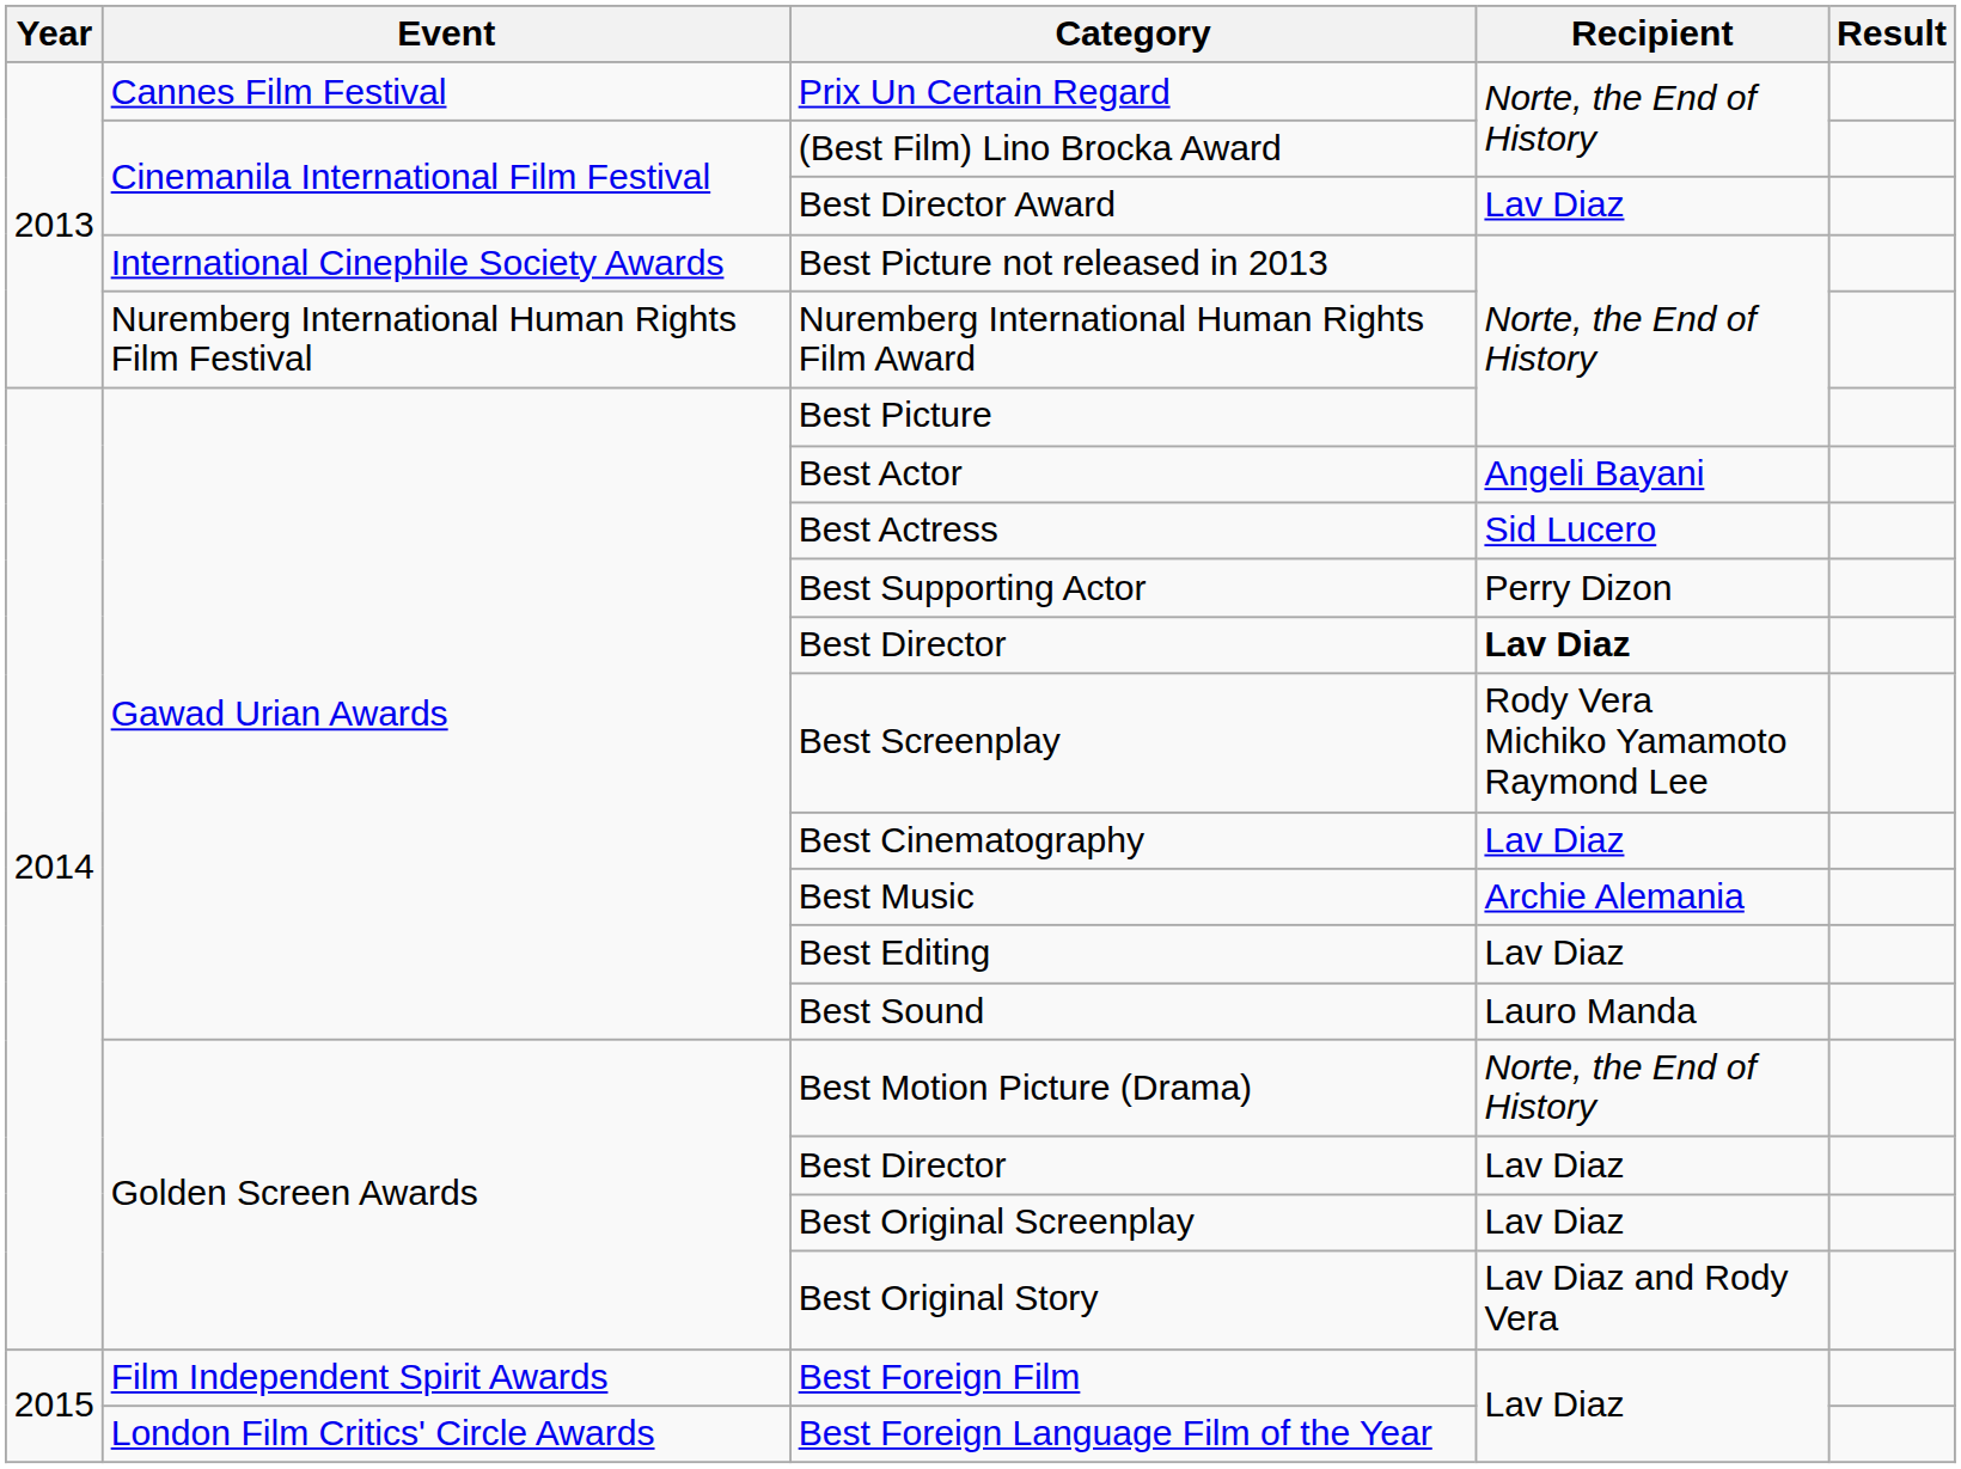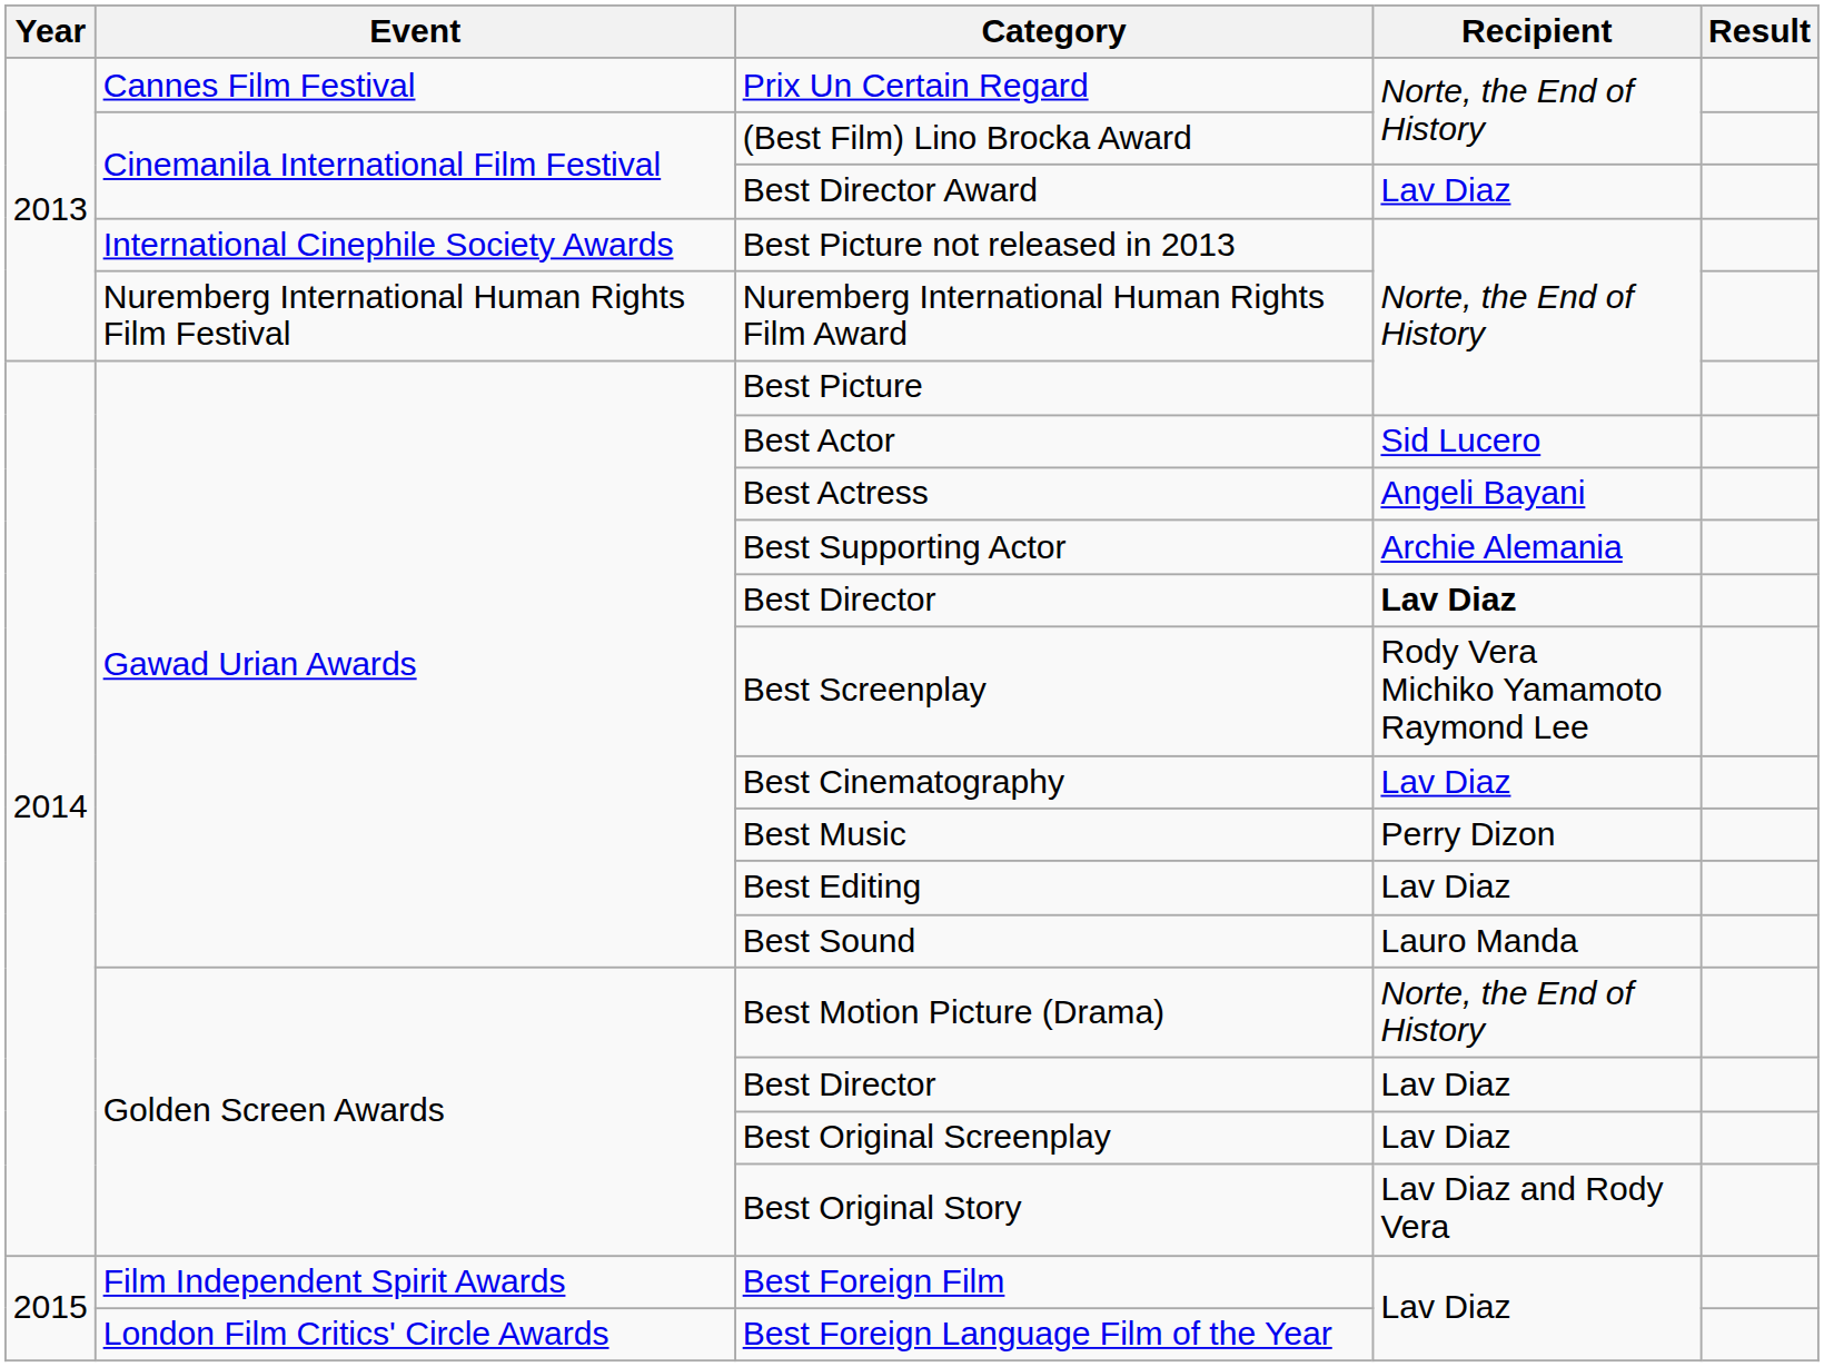Best Actor | Recipient: Angeli Bayani -> Sid Lucero
Best Actress | Recipient: Sid Lucero -> Angeli Bayani
Best Supporting Actor | Recipient: Perry Dizon -> Archie Alemania
Best Music | Recipient: Archie Alemania -> Perry Dizon
